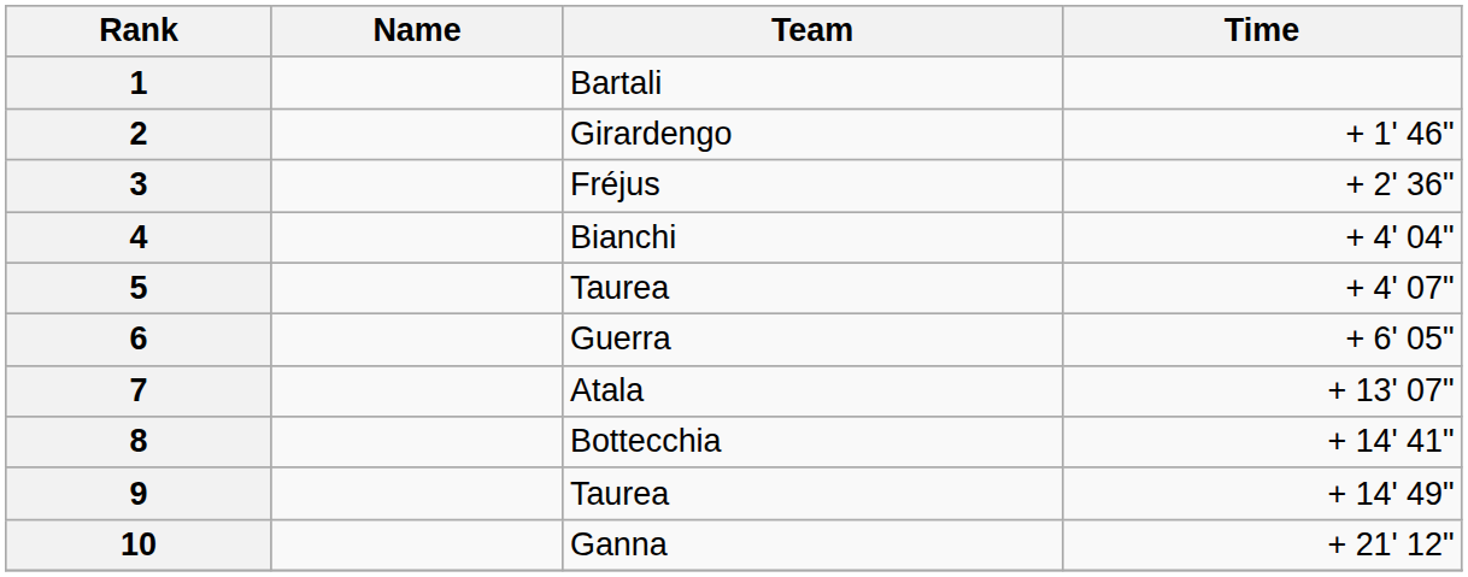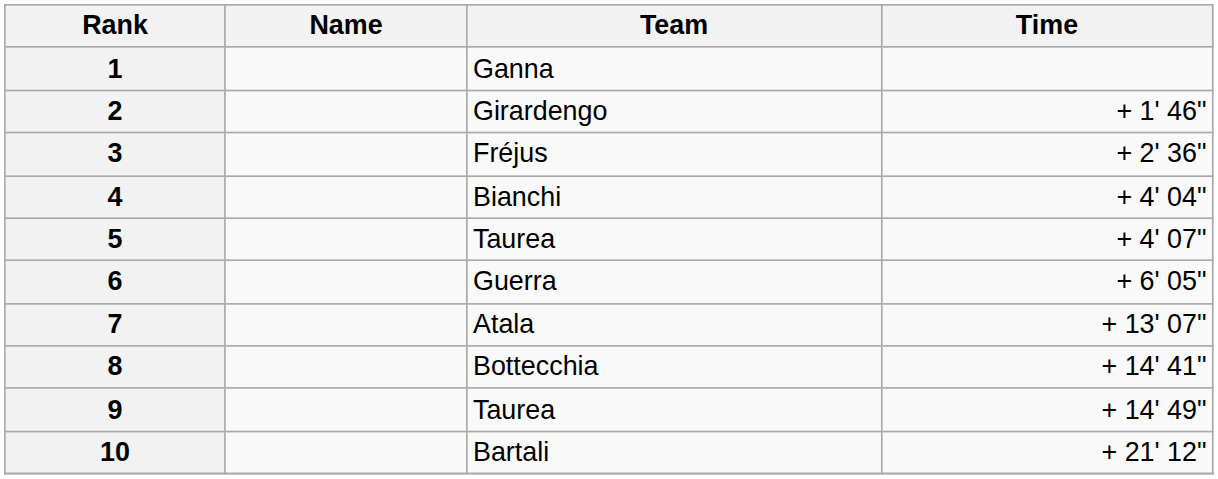1 | Team: Bartali -> Ganna
10 | Team: Ganna -> Bartali
